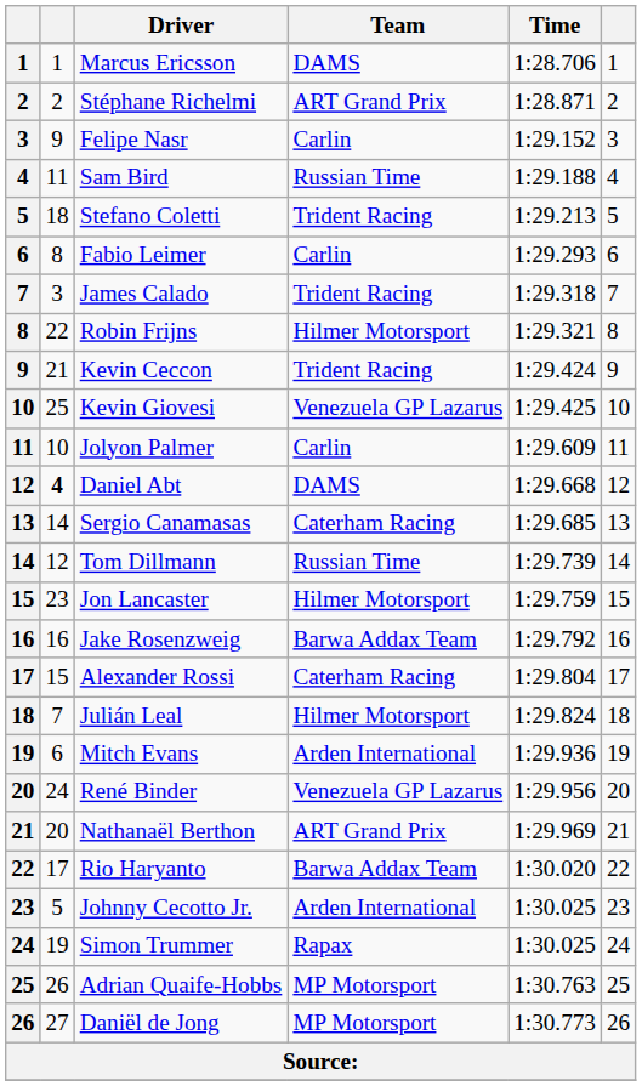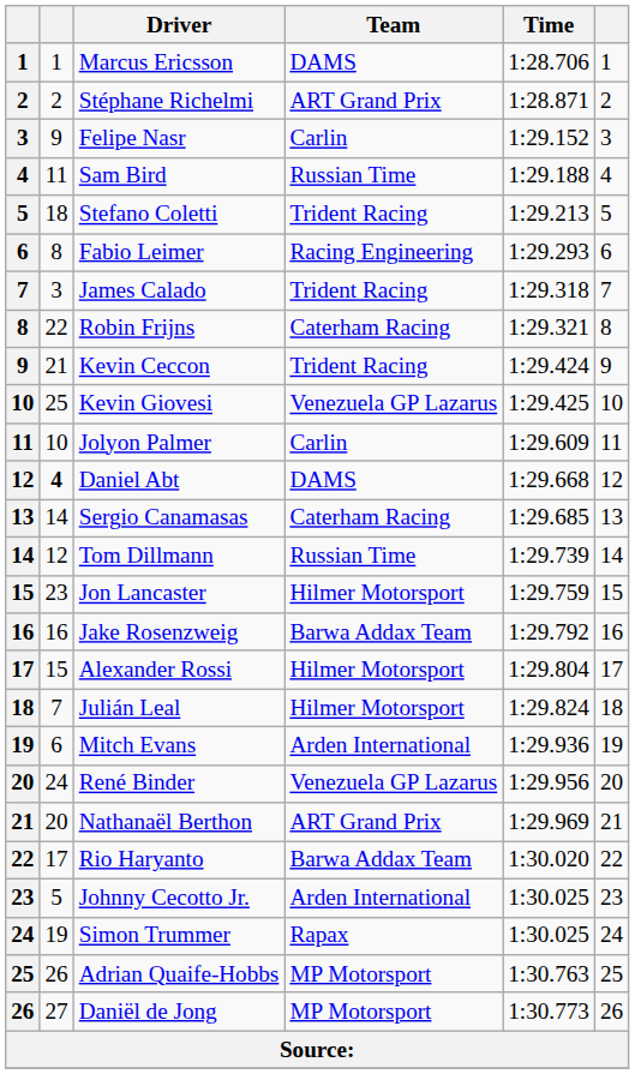Fabio Leimer | Team: Carlin -> Racing Engineering
Robin Frijns | Team: Hilmer Motorsport -> Caterham Racing
Alexander Rossi | Team: Caterham Racing -> Hilmer Motorsport
